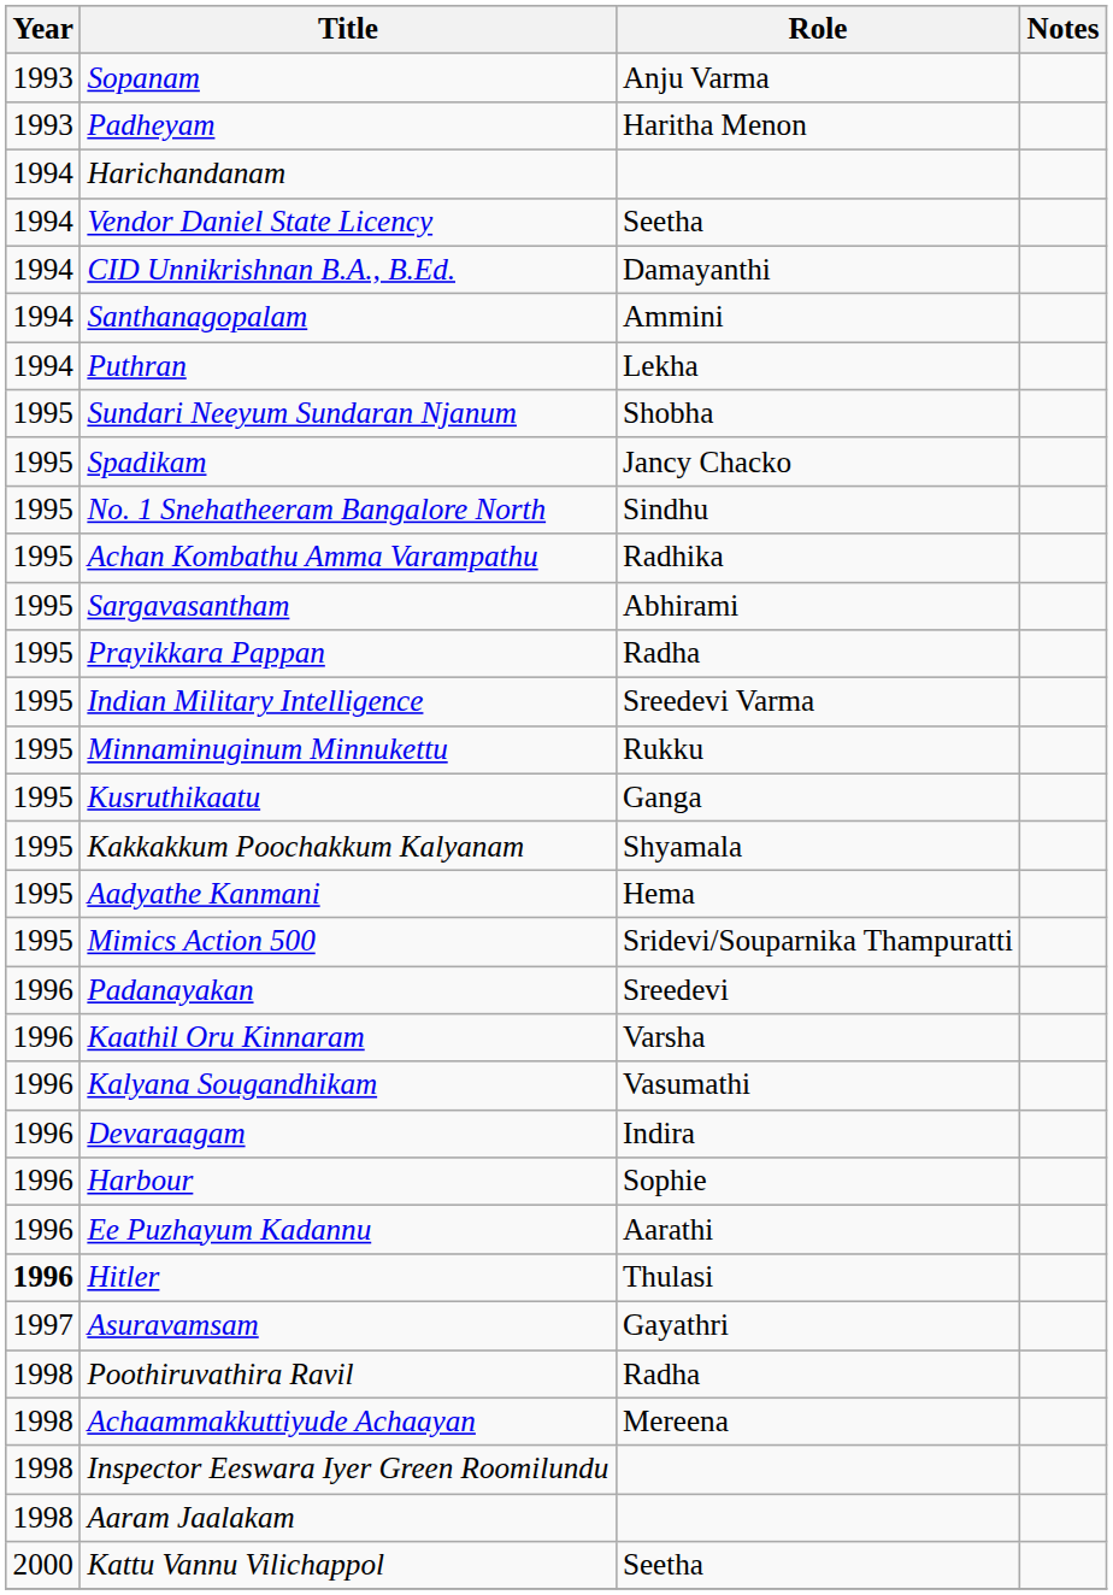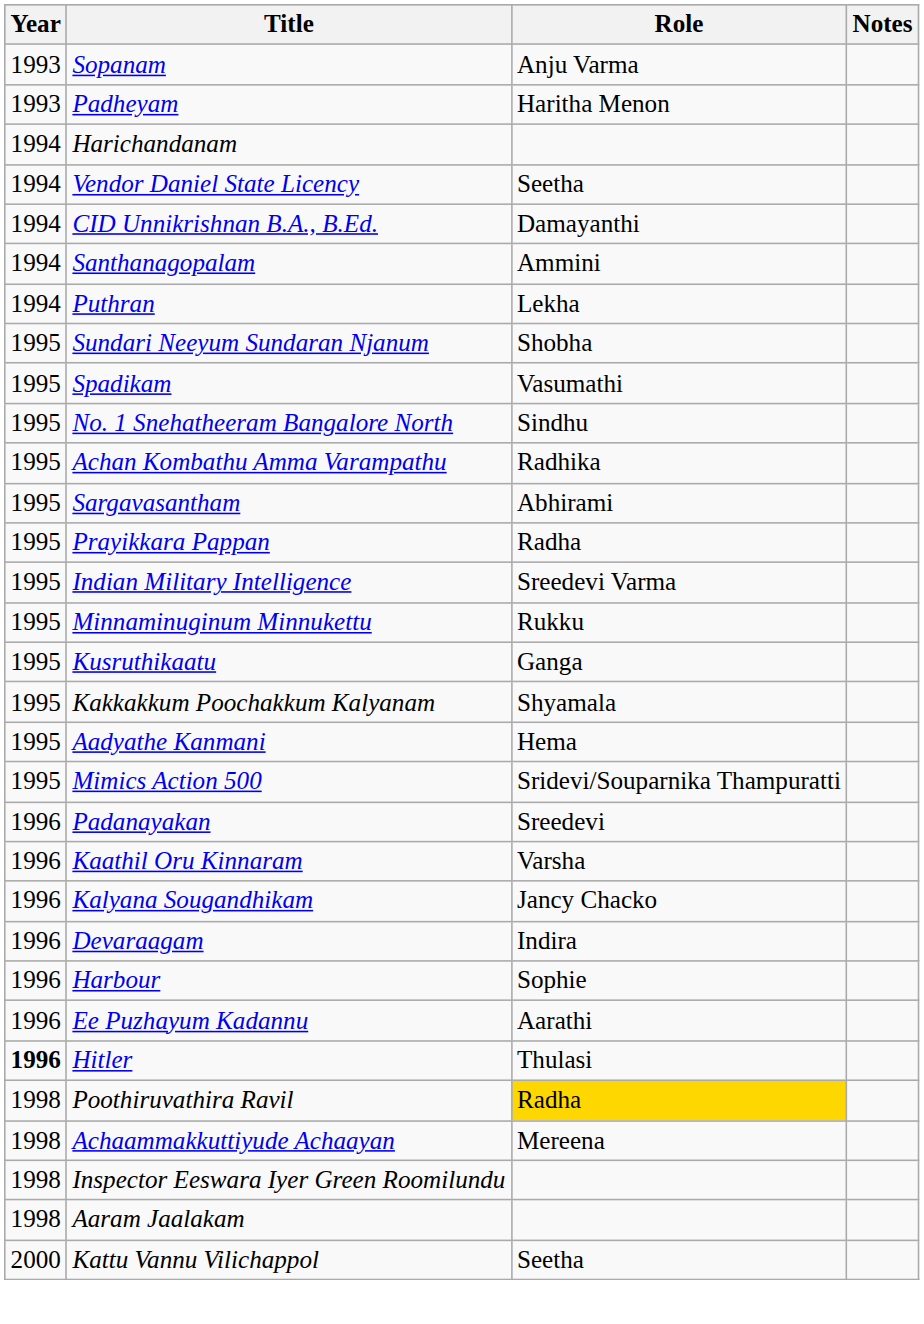Spadikam | Role: Jancy Chacko -> Vasumathi
Kalyana Sougandhikam | Role: Vasumathi -> Jancy Chacko
- row: 1997 | Asuravamsam | Gayathri
Poothiruvathira Ravil | Role: no background -> gold background
